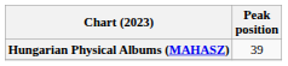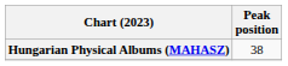Hungarian Physical Albums (MAHASZ) | Peak position: 39 -> 38
